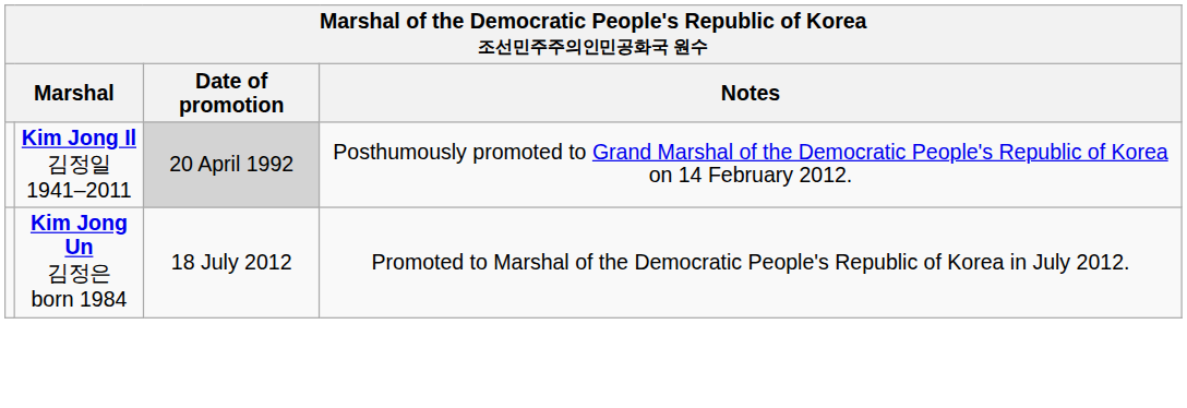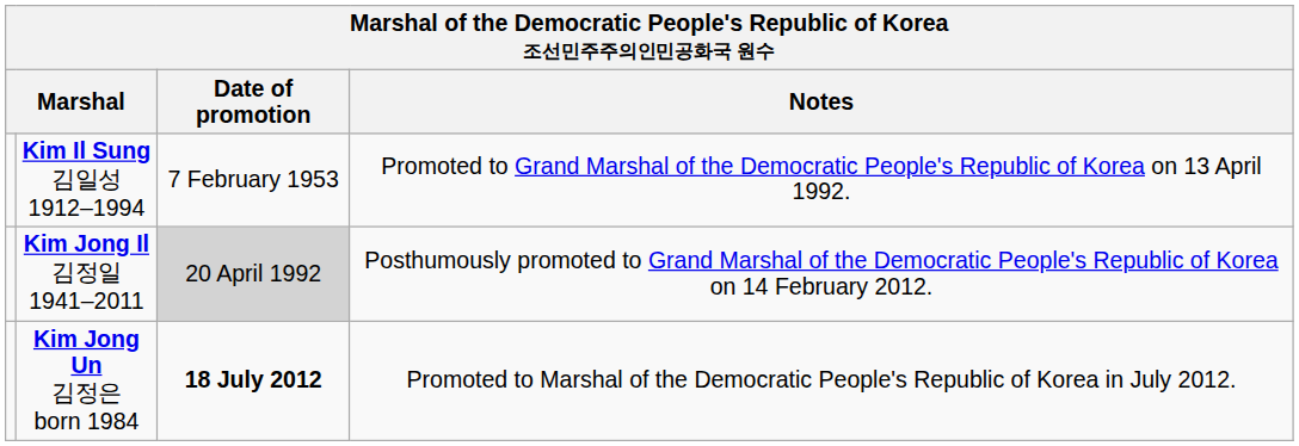+ row: Kim Il Sung 김일성 1912–1994 | 7 February 1953 | Promoted to Grand Marshal of the Democratic People's Republic of Korea on 13 April 1992.
Kim Jong Un 김정은 born 1984 | Date of promotion: normal -> bold
